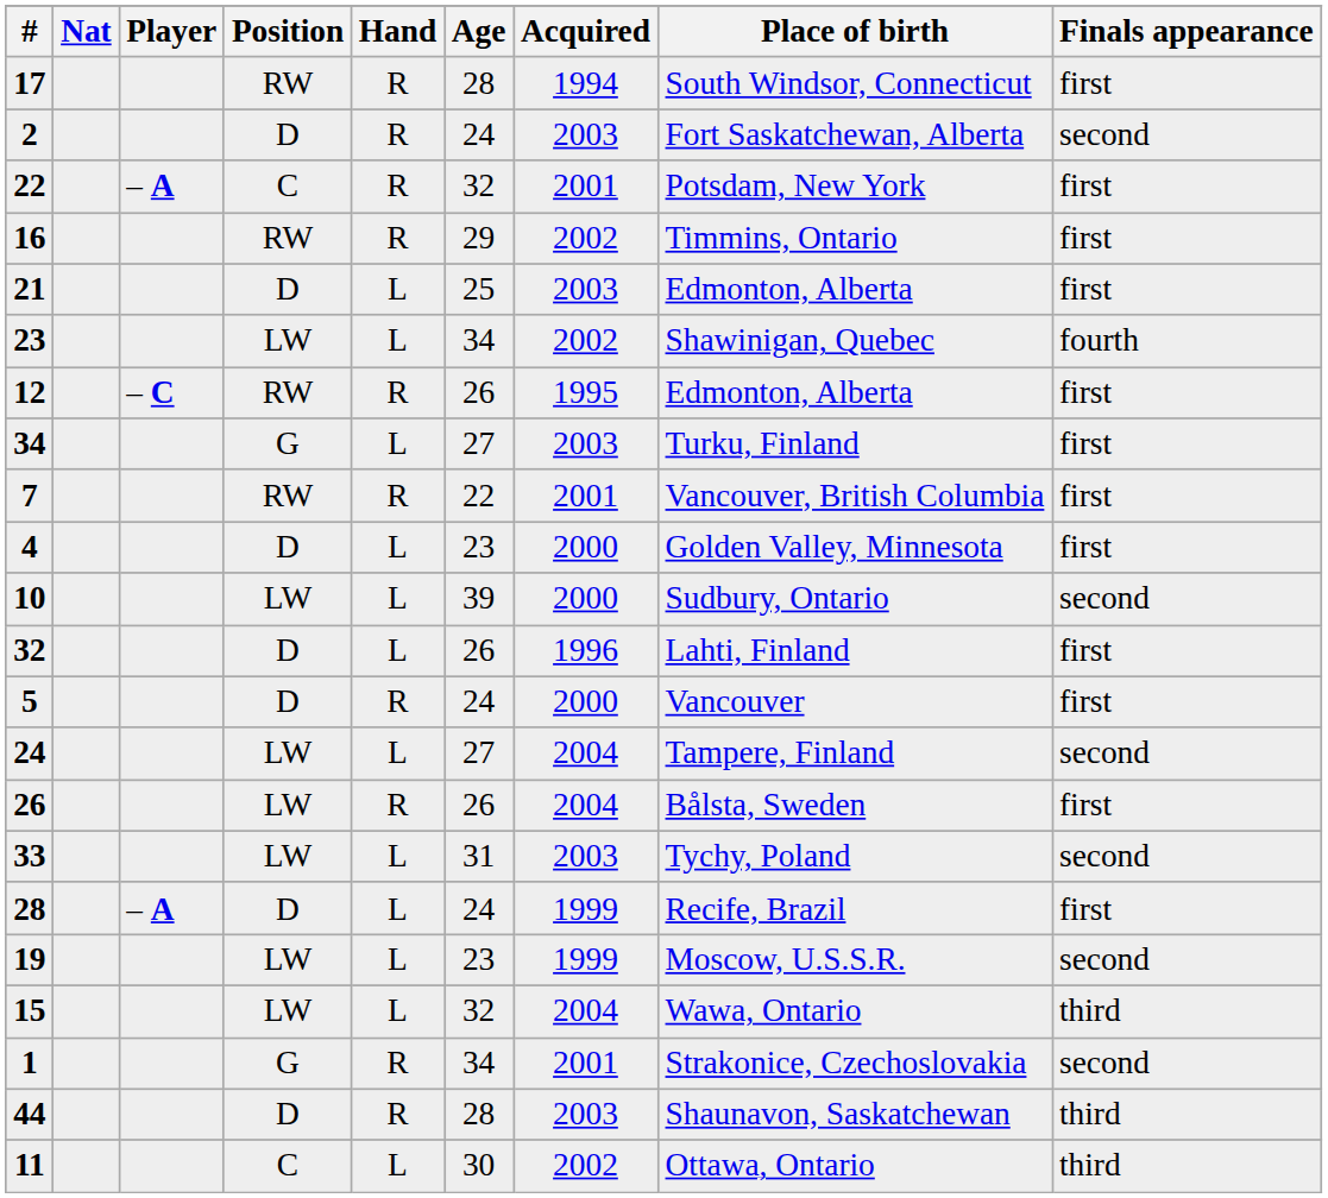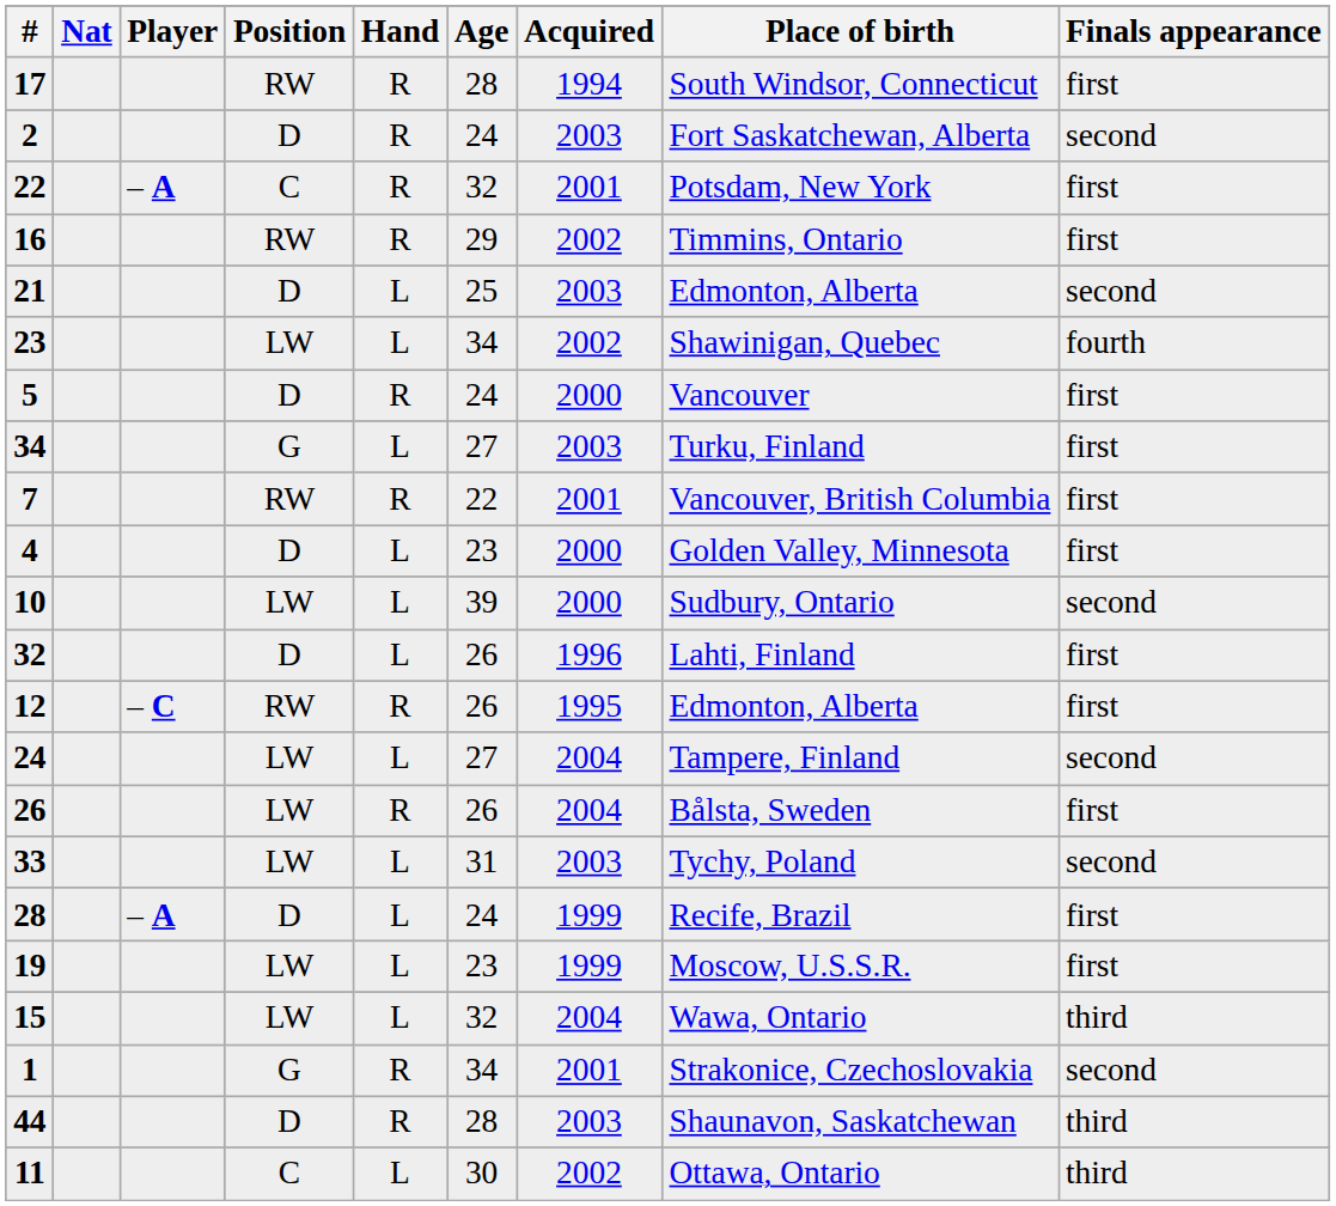21 | Finals appearance: first -> second
rows swapped: 12 <-> 5
19 | Finals appearance: second -> first
